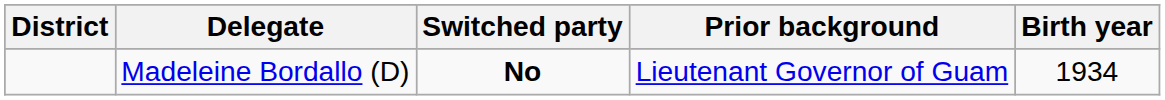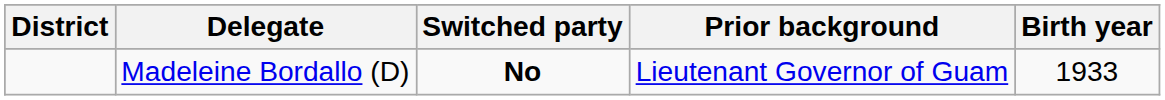Madeleine Bordallo (D) | Birth year: 1934 -> 1933
